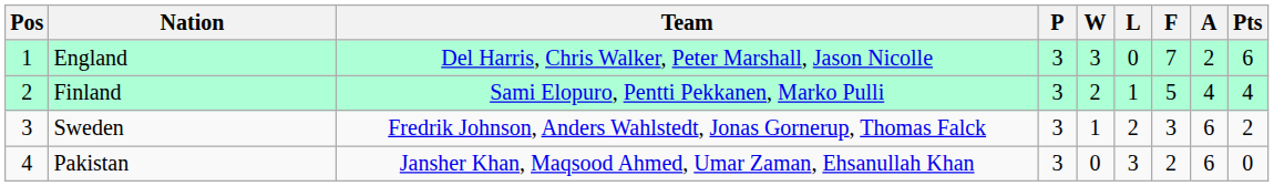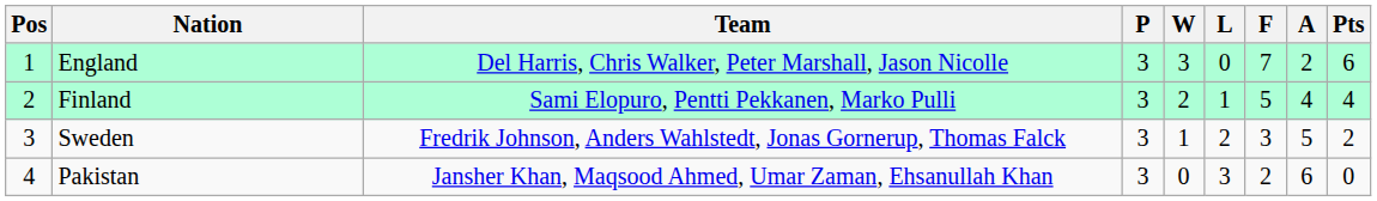Sweden | A: 6 -> 5
